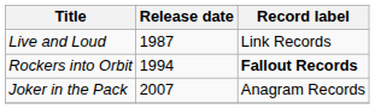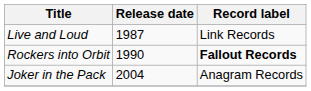Rockers into Orbit | Release date: 1994 -> 1990
Joker in the Pack | Release date: 2007 -> 2004
